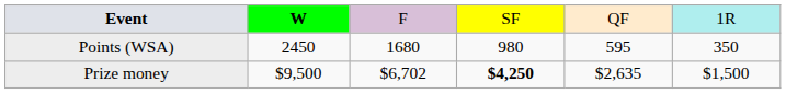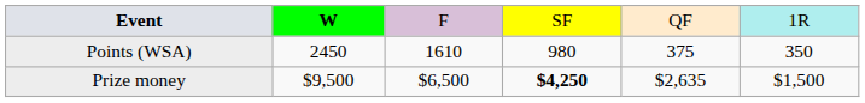Points (WSA) | column 3: 1680 -> 1610
Points (WSA) | column 5: 595 -> 375
Prize money | column 3: $6,702 -> $6,500
